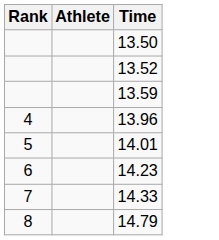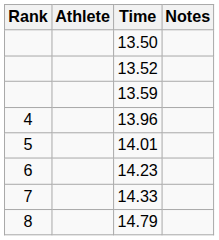+ column: Notes
